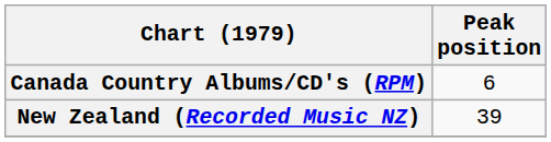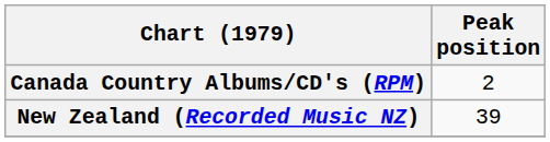Canada Country Albums/CD's (RPM) | Peak position: 6 -> 2
